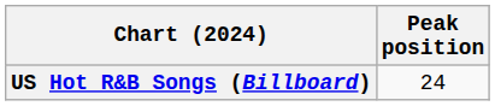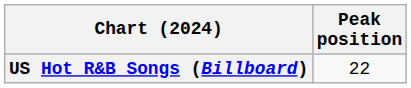US Hot R&B Songs (Billboard) | Peak position: 24 -> 22
